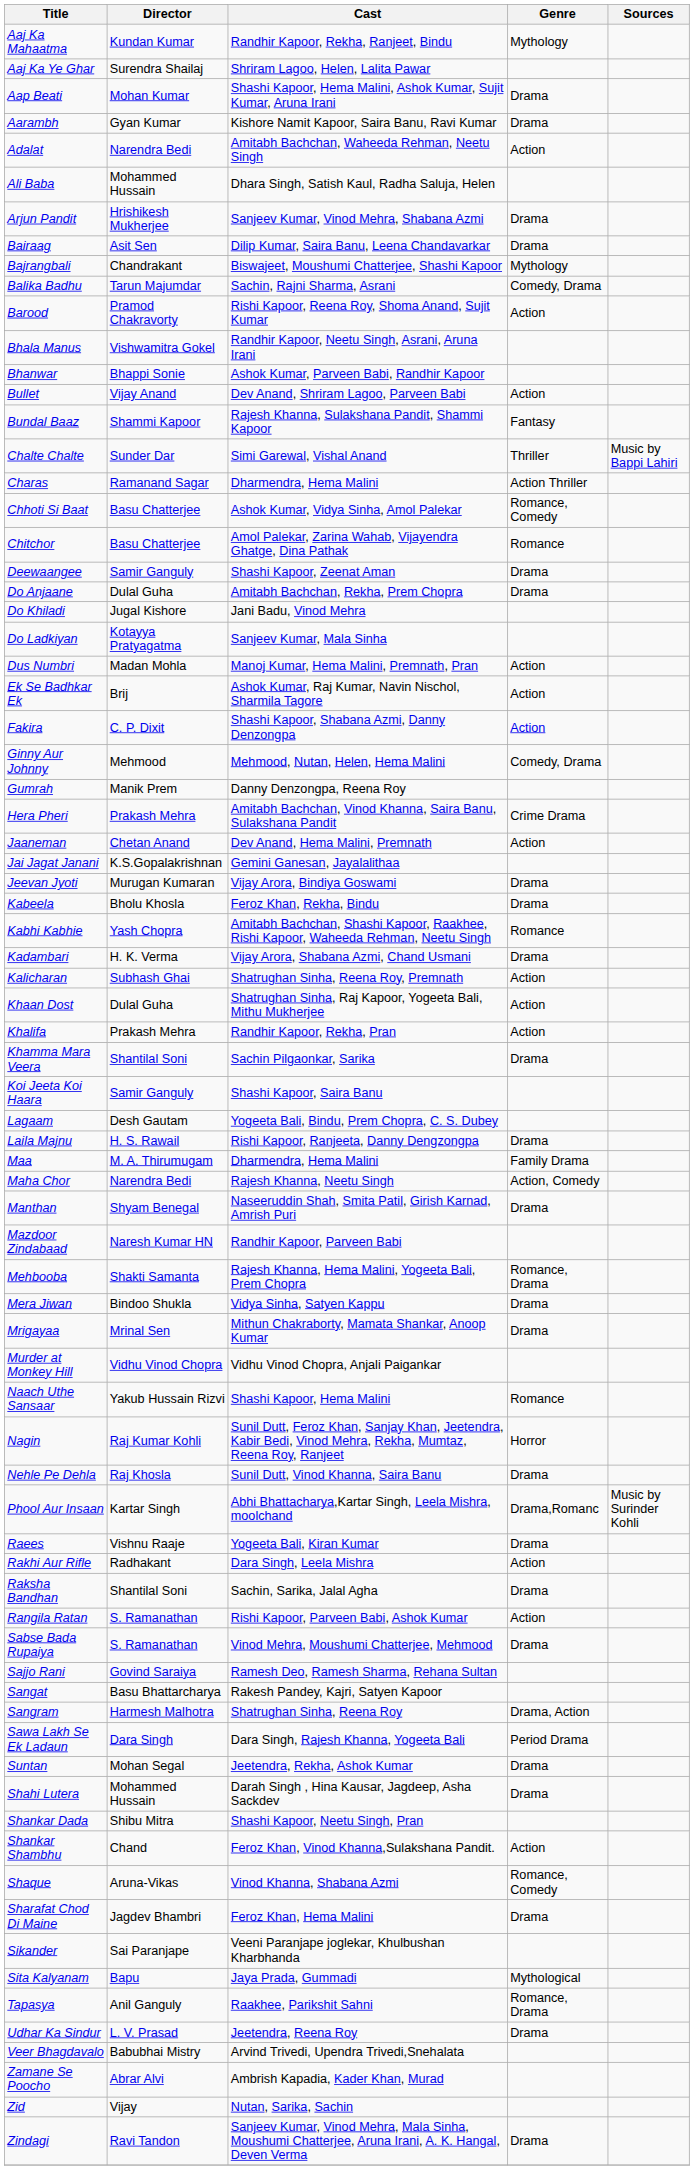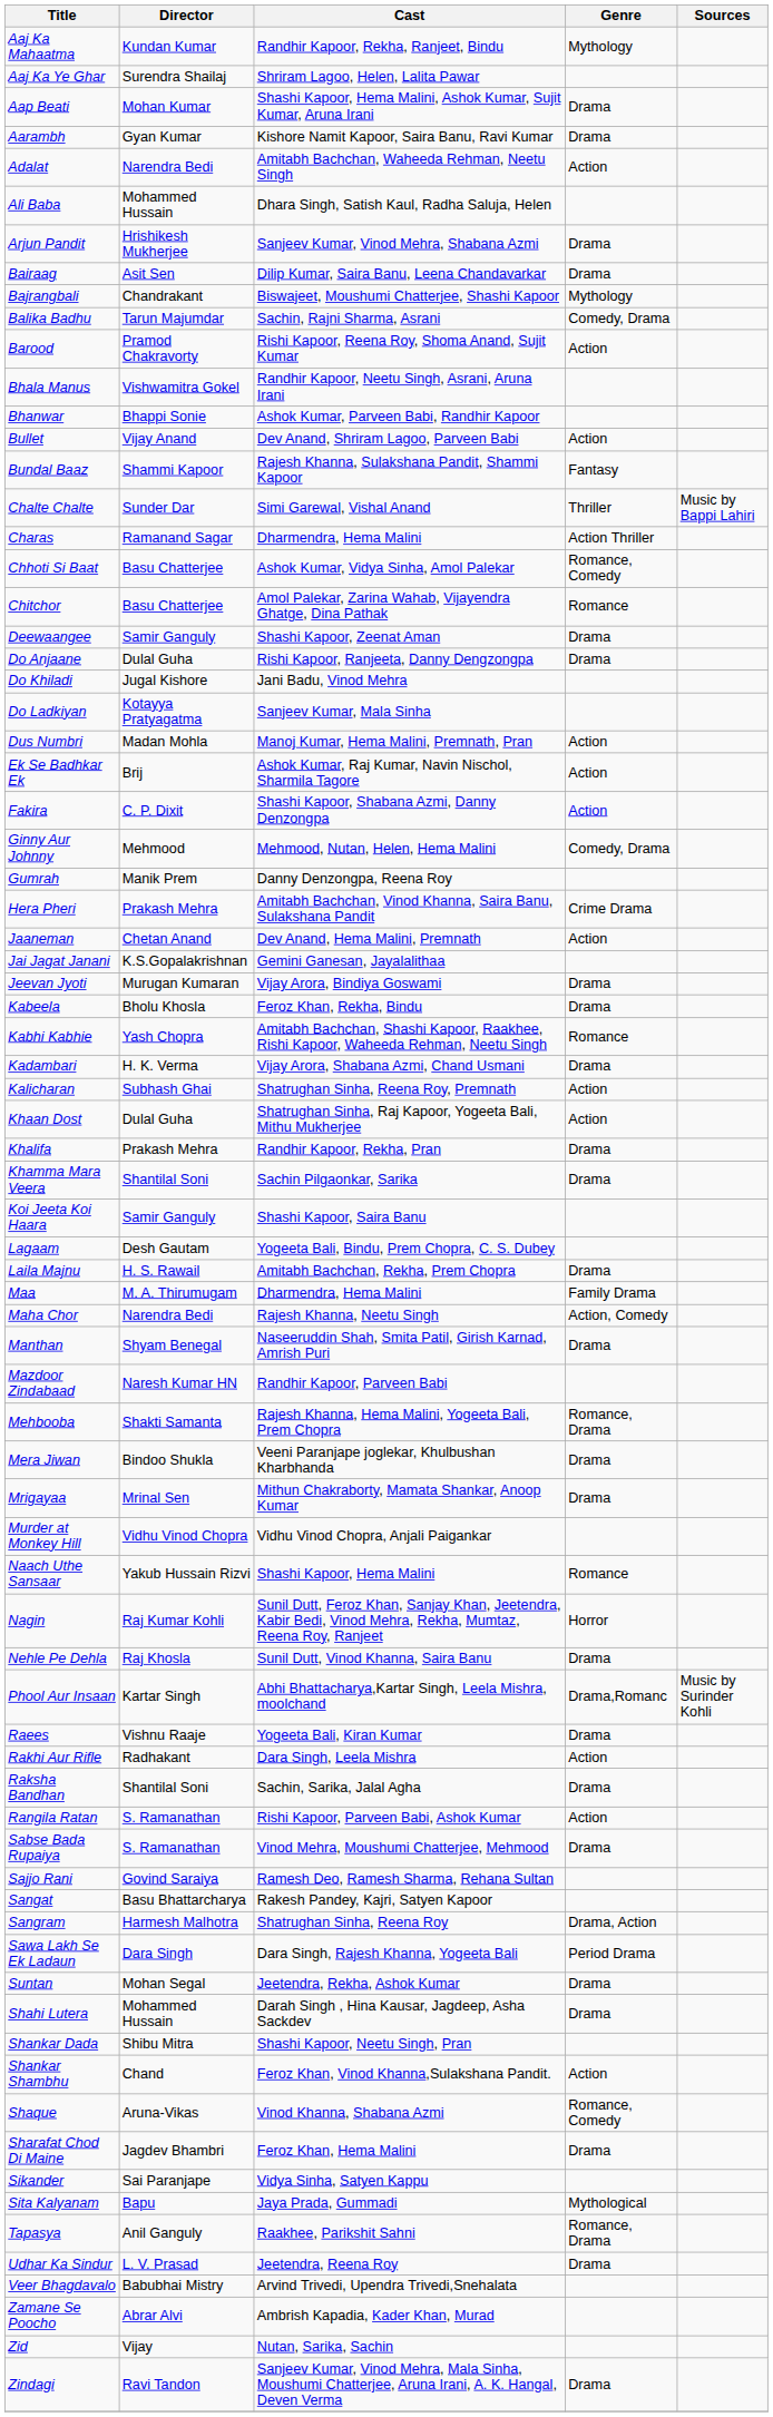Do Anjaane | Cast: Amitabh Bachchan, Rekha, Prem Chopra -> Rishi Kapoor, Ranjeeta, Danny Dengzongpa
Khalifa | Genre: Action -> Drama
Laila Majnu | Cast: Rishi Kapoor, Ranjeeta, Danny Dengzongpa -> Amitabh Bachchan, Rekha, Prem Chopra
Mera Jiwan | Cast: Vidya Sinha, Satyen Kappu -> Veeni Paranjape joglekar, Khulbushan Kharbhanda
Sikander | Cast: Veeni Paranjape joglekar, Khulbushan Kharbhanda -> Vidya Sinha, Satyen Kappu
